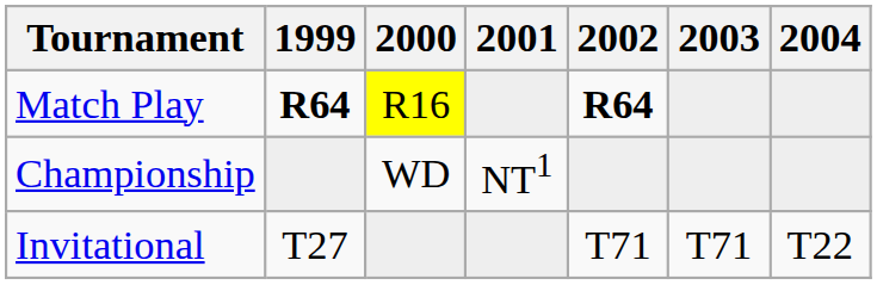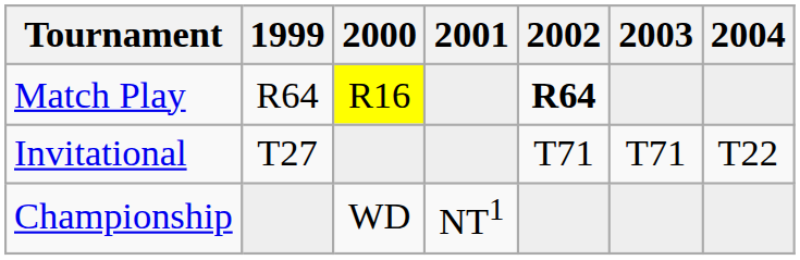Match Play | 1999: bold -> normal
rows swapped: Championship <-> Invitational
